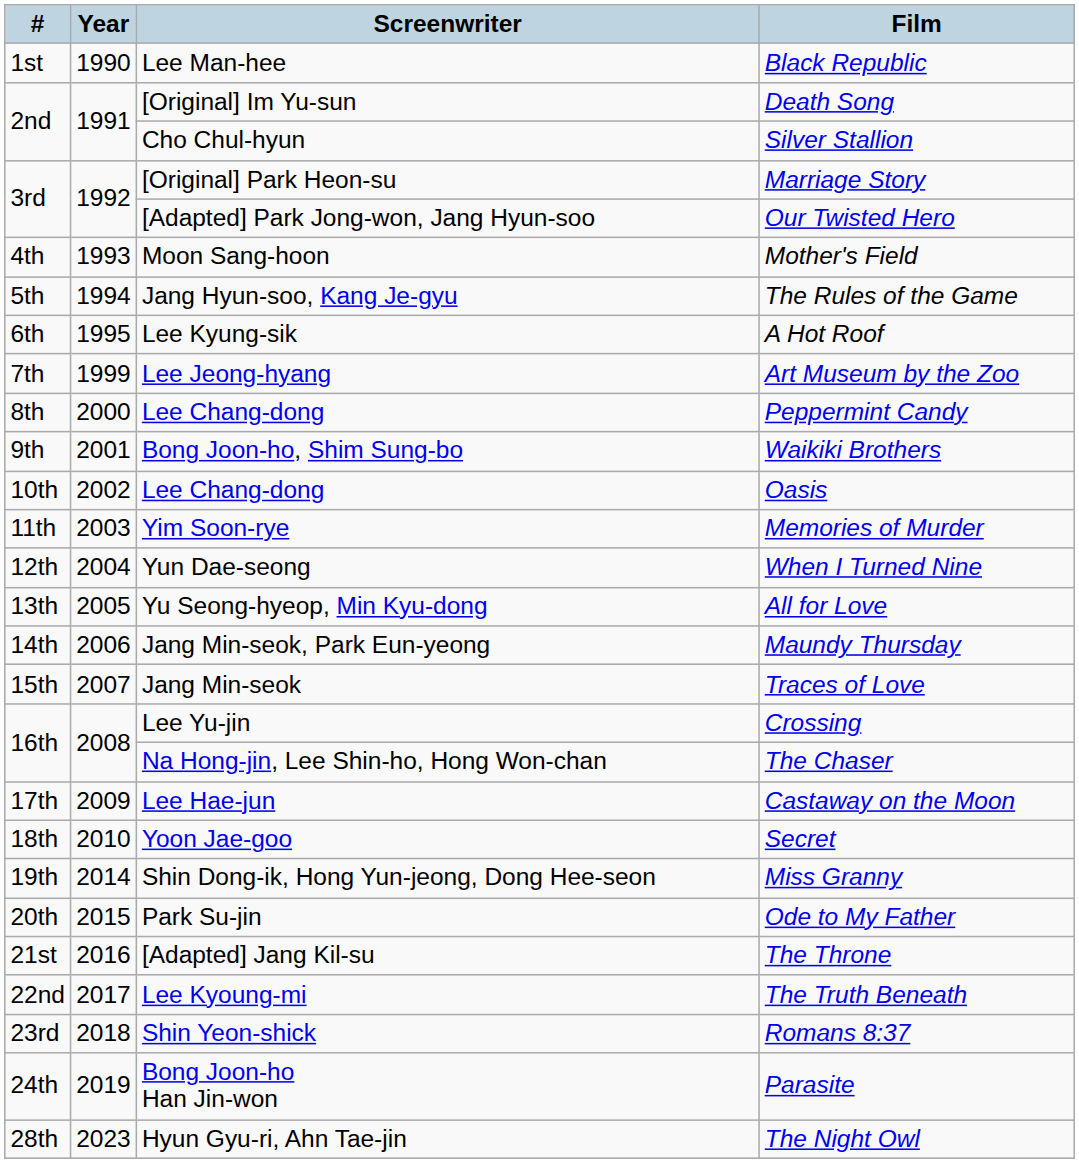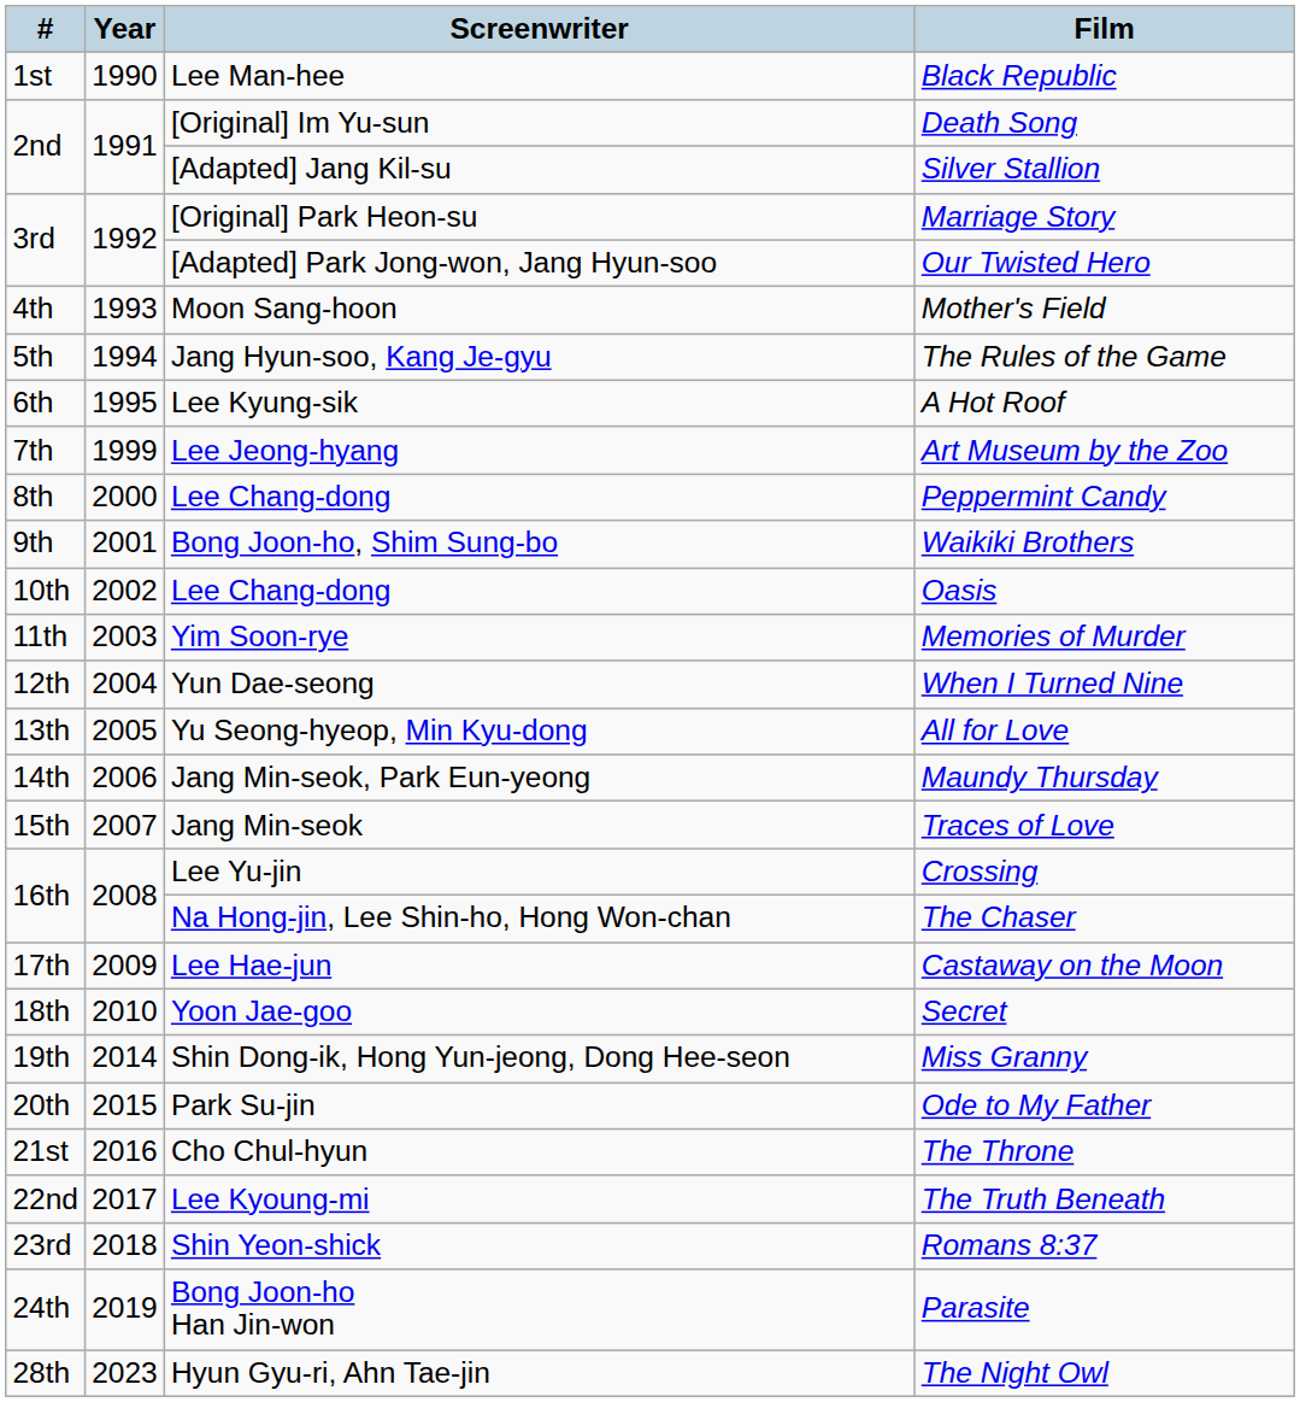Silver Stallion | Screenwriter: Cho Chul-hyun -> [Adapted] Jang Kil-su
The Throne | Screenwriter: [Adapted] Jang Kil-su -> Cho Chul-hyun
